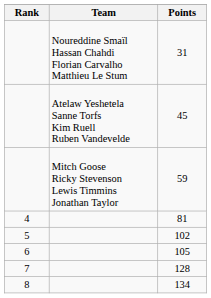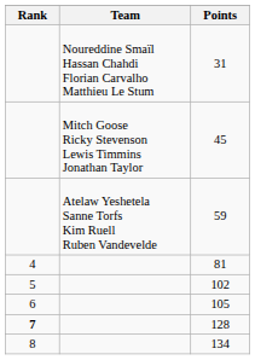45 | Team: Atelaw Yeshetela Sanne Torfs Kim Ruell Ruben Vandevelde -> Mitch Goose Ricky Stevenson Lewis Timmins Jonathan Taylor
59 | Team: Mitch Goose Ricky Stevenson Lewis Timmins Jonathan Taylor -> Atelaw Yeshetela Sanne Torfs Kim Ruell Ruben Vandevelde
128 | Rank: normal -> bold
